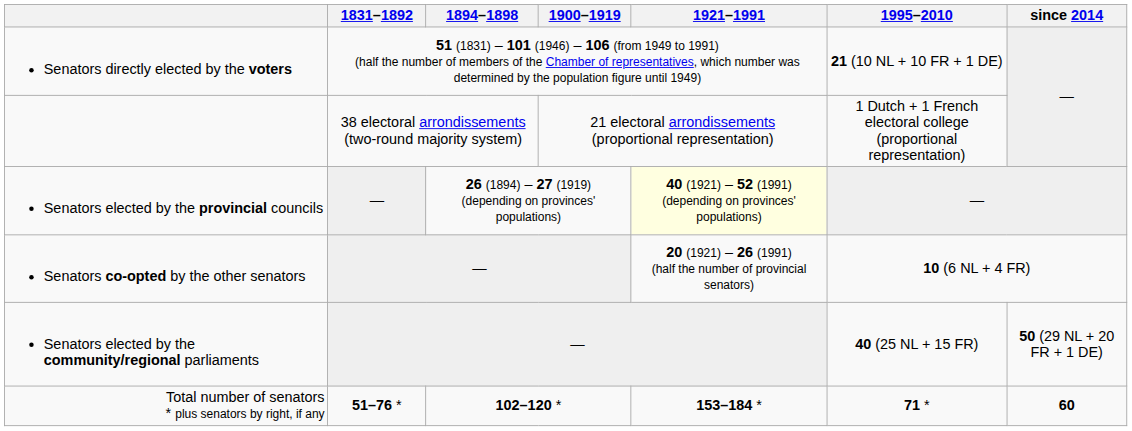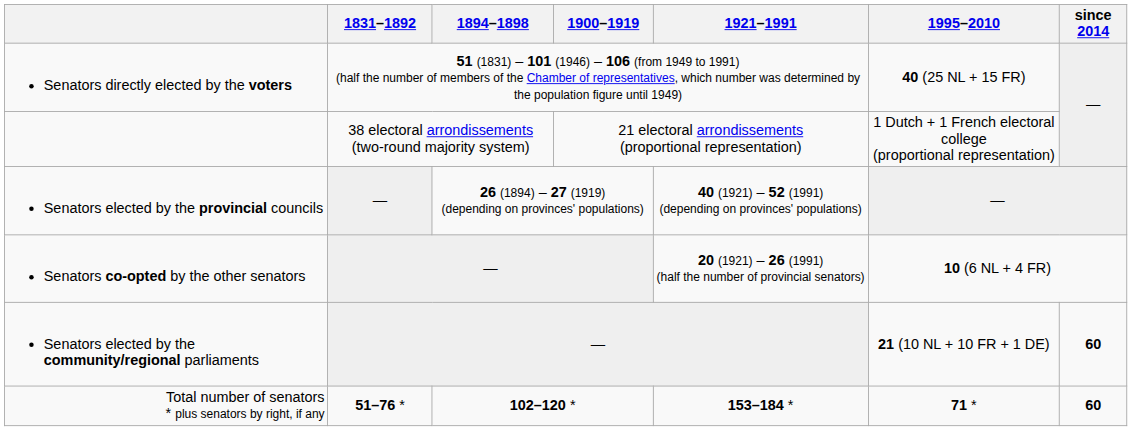Senators directly elected by the voters | 1995–2010: 21 (10 NL + 10 FR + 1 DE) -> 40 (25 NL + 15 FR)
Senators elected by the provincial councils | 1921–1991: lightyellow background -> no background
Senators elected by the community/regional parliaments | 1995–2010: 40 (25 NL + 15 FR) -> 21 (10 NL + 10 FR + 1 DE)
Senators elected by the community/regional parliaments | since 2014: 50 (29 NL + 20 FR + 1 DE) -> 60
